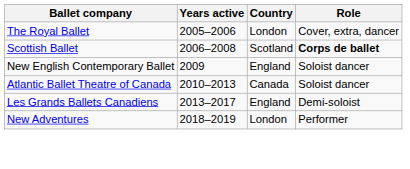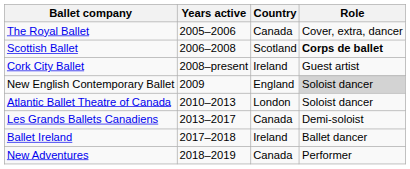The Royal Ballet | Country: London -> Canada
+ row: Cork City Ballet | 2008–present | Ireland | Guest artist
New English Contemporary Ballet | Role: no background -> lightgrey background
Atlantic Ballet Theatre of Canada | Country: Canada -> London
Les Grands Ballets Canadiens | Country: England -> Canada
+ row: Ballet Ireland | 2017–2018 | Ireland | Ballet dancer
New Adventures | Country: London -> Canada
